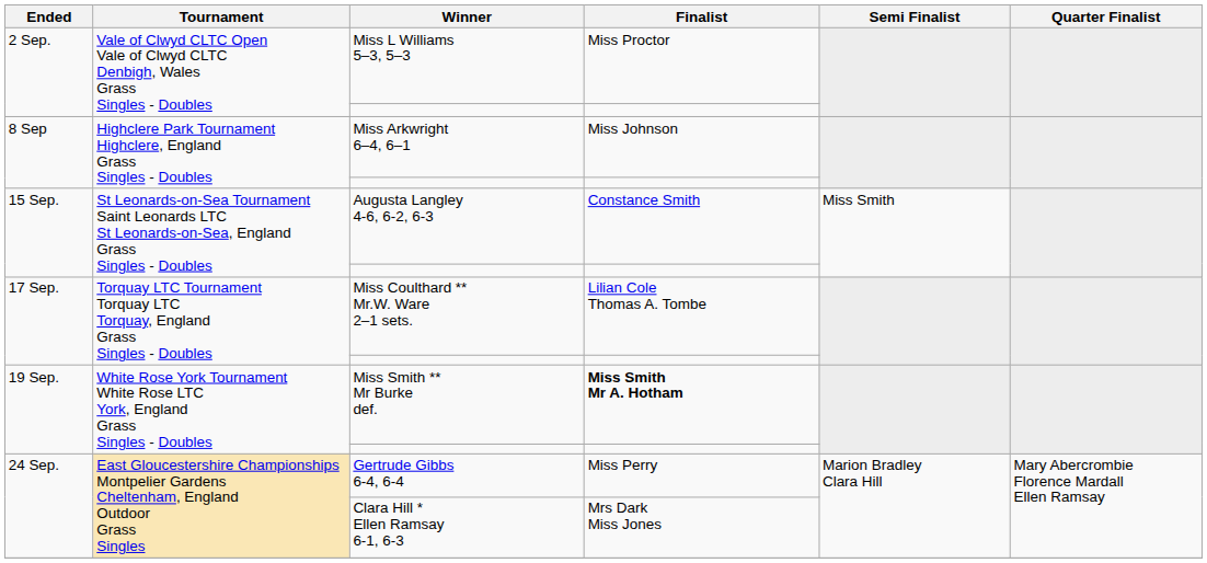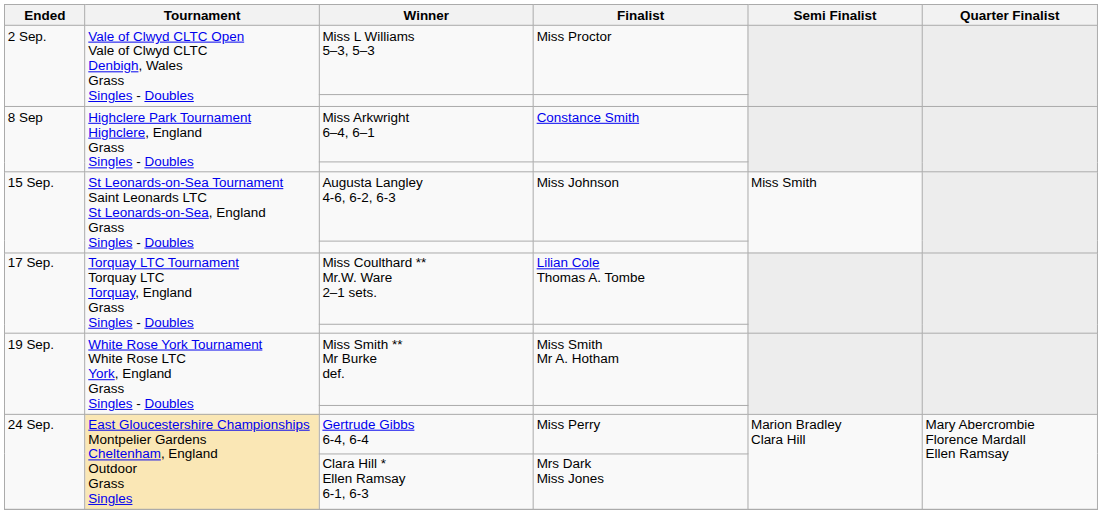Miss Arkwright 6–4, 6–1 | Finalist: Miss Johnson -> Constance Smith
Augusta Langley 4-6, 6-2, 6-3 | Finalist: Constance Smith -> Miss Johnson
Miss Smith ** Mr Burke def. | Finalist: bold -> normal
